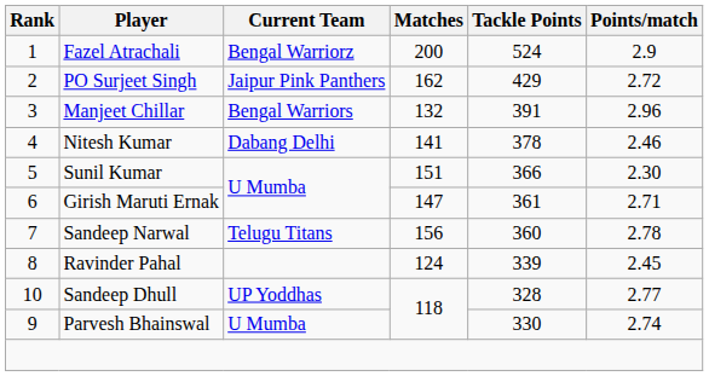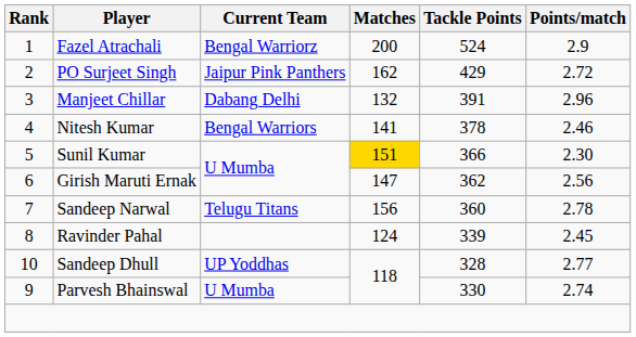Manjeet Chillar | Current Team: Bengal Warriors -> Dabang Delhi
Nitesh Kumar | Current Team: Dabang Delhi -> Bengal Warriors
Sunil Kumar | Matches: no background -> gold background
Girish Maruti Ernak | Tackle Points: 361 -> 362
Girish Maruti Ernak | Points/match: 2.71 -> 2.56
